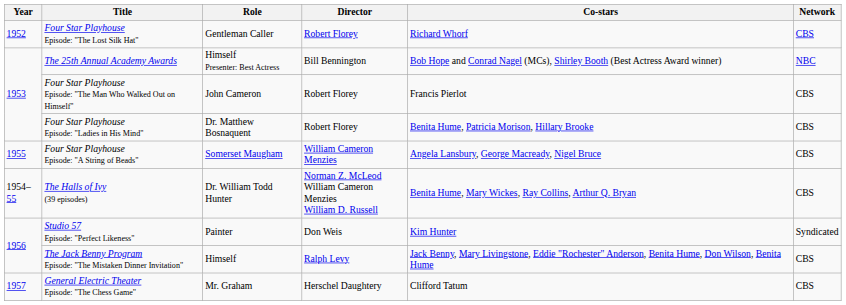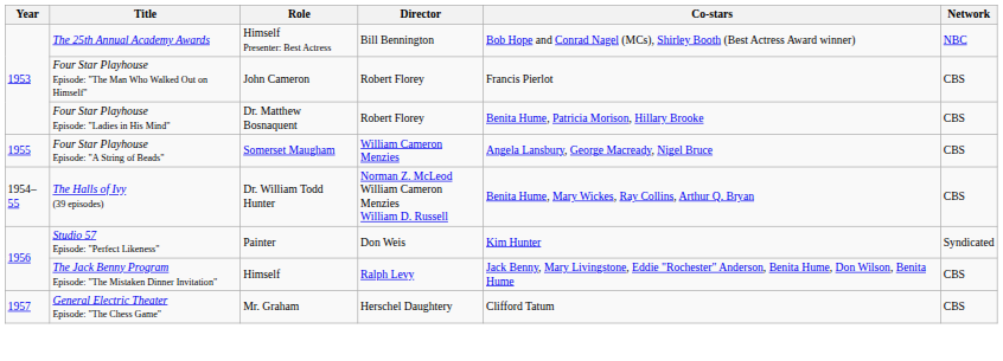- row: 1952 | Four Star Playhouse Episode: "The Lost Silk Hat" | Gentleman Caller | Robert Florey | Richard Whorf | CBS
